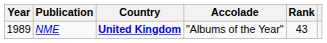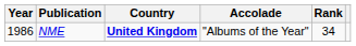NME | Year: 1989 -> 1986
NME | Rank: 43 -> 34
